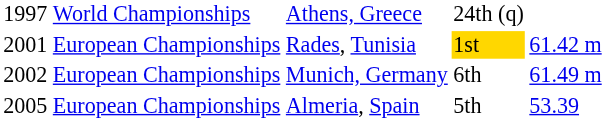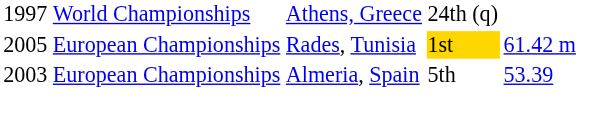Rades, Tunisia | column 1: 2001 -> 2005
- row: 2002 | European Championships | Munich, Germany | 6th | 61.49 m
Almeria, Spain | column 1: 2005 -> 2003
